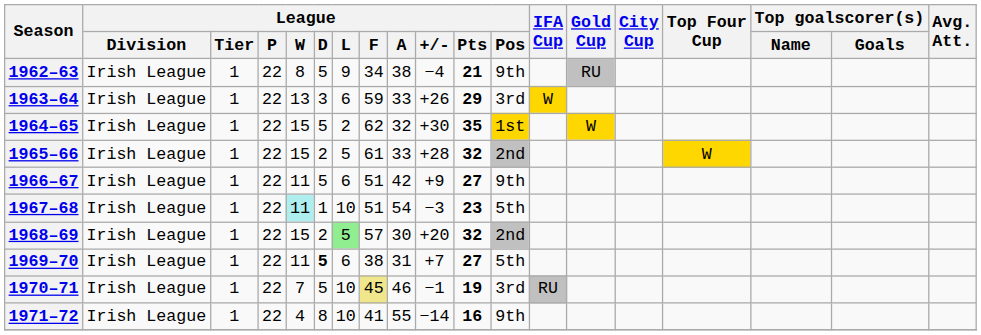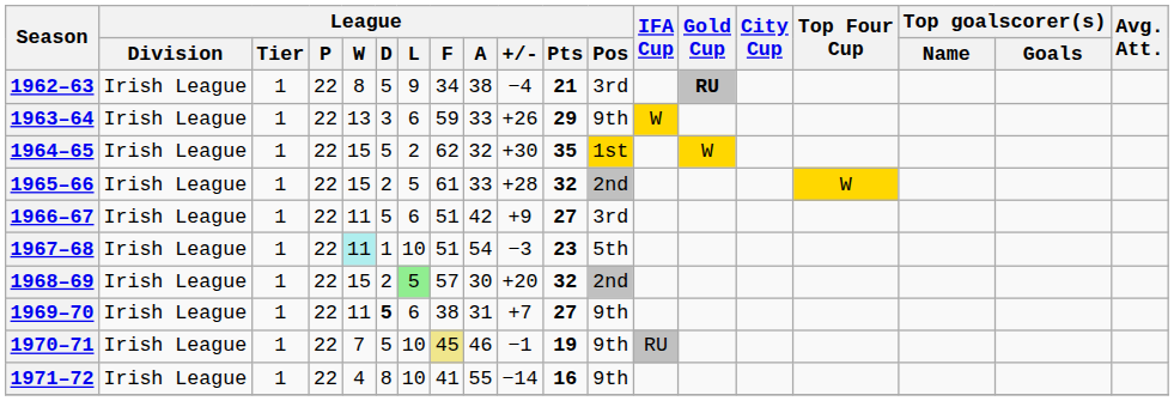1962–63 | League / Pos: 9th -> 3rd
1962–63 | Gold Cup: normal -> bold
1963–64 | League / Pos: 3rd -> 9th
1966–67 | League / Pos: 9th -> 3rd
1969–70 | League / Pos: 5th -> 9th
1970–71 | League / Pos: 3rd -> 9th
